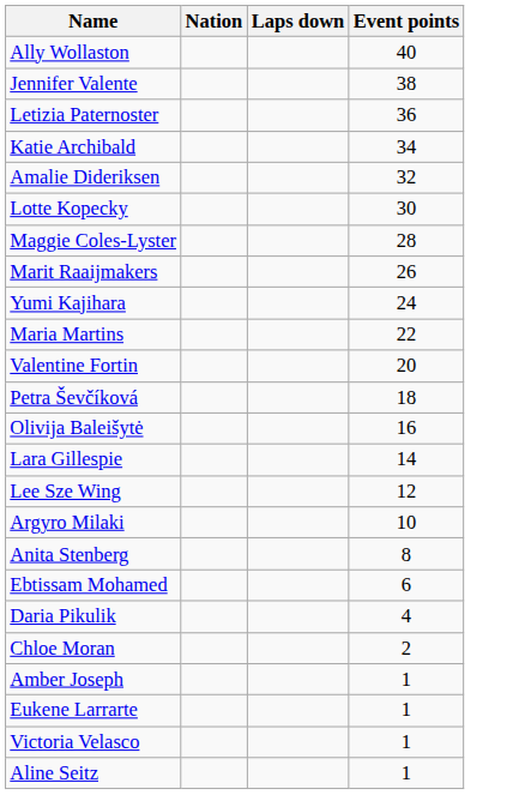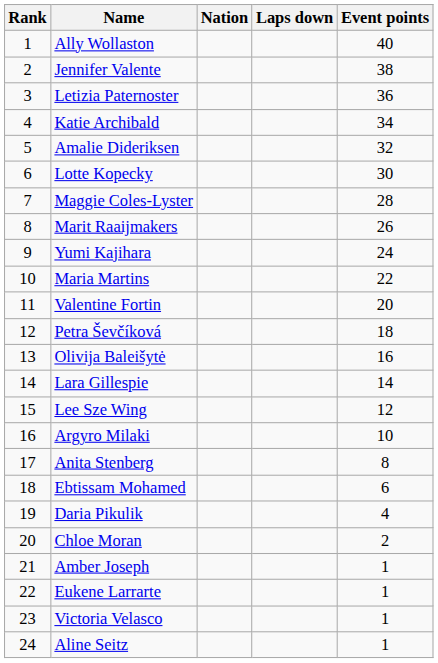+ column: Rank | 1 | 2 | 3 | 4 | 5 | 6 | 7 | 8 | 9 | 10 | 11 | 12 | 13 | 14 | 15 | 16 | 17 | 18 | 19 | 20 | 21 | 22 | 23 | 24
